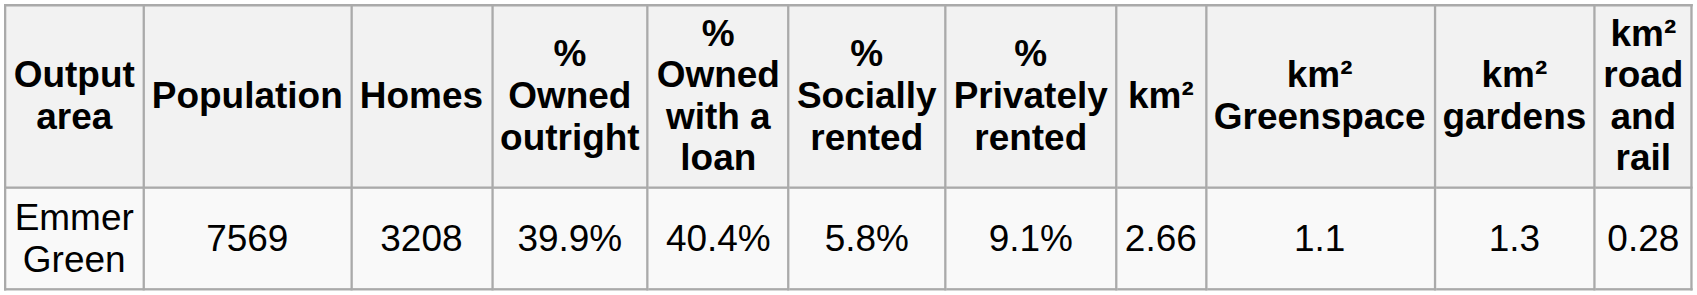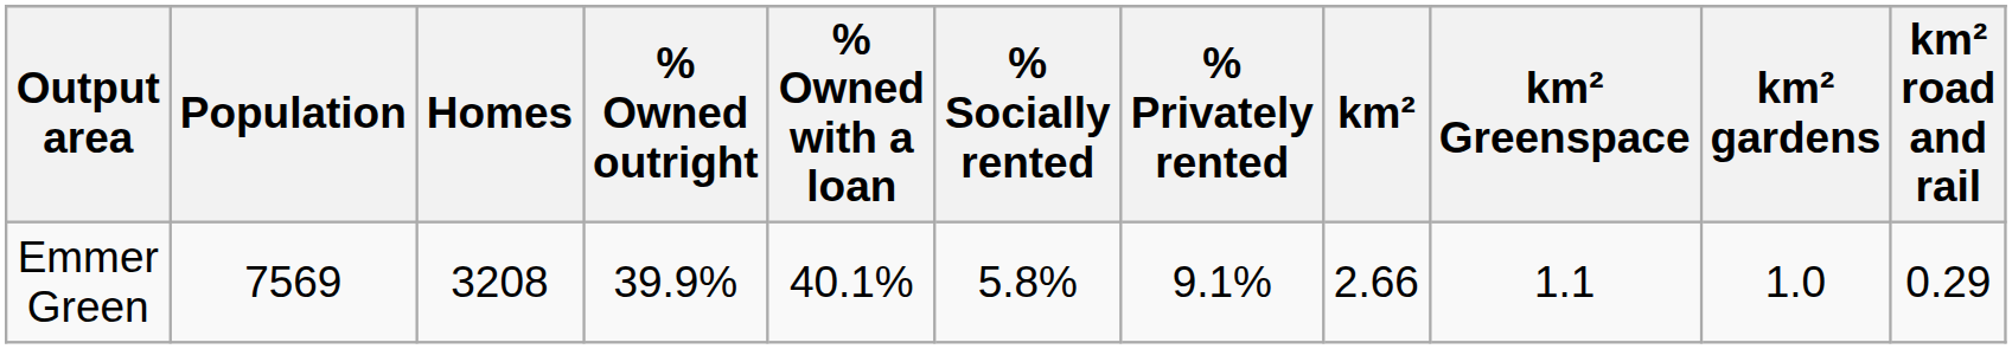Emmer Green | % Owned with a loan: 40.4% -> 40.1%
Emmer Green | km² gardens: 1.3 -> 1.0
Emmer Green | km² road and rail: 0.28 -> 0.29
